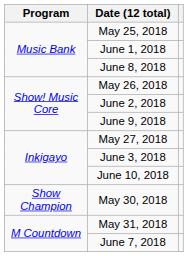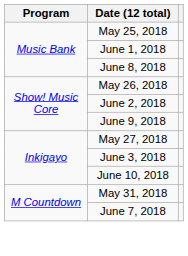- row: Show Champion | May 30, 2018
